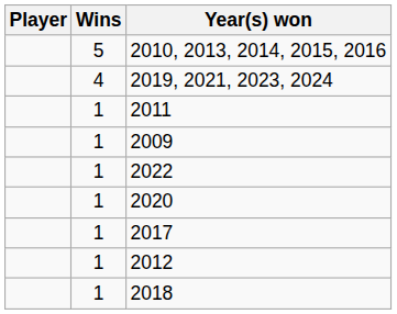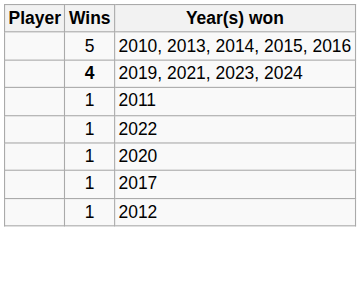2019, 2021, 2023, 2024 | Wins: normal -> bold
- row: 1 | 2009
- row: 1 | 2018
